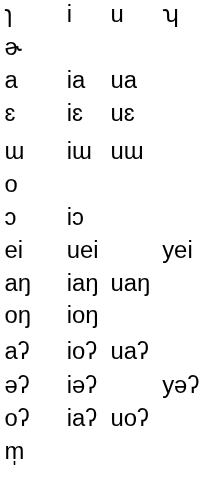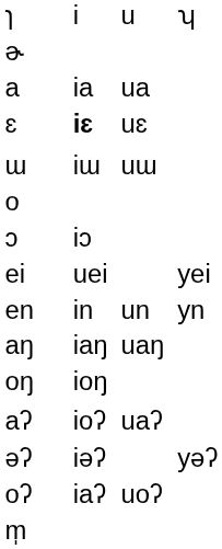ɛ | column 3: normal -> bold
+ row: en | in | un | yn
